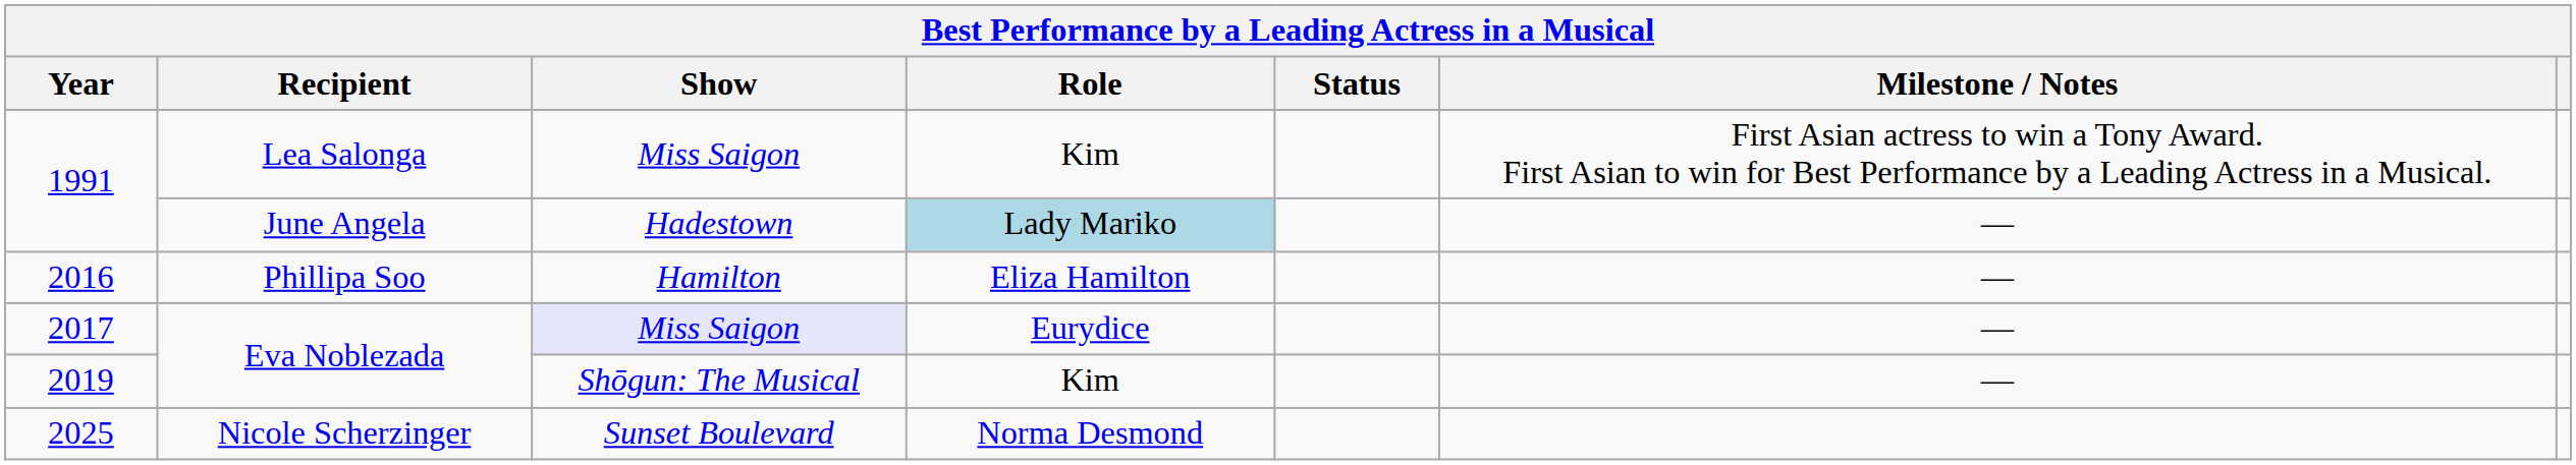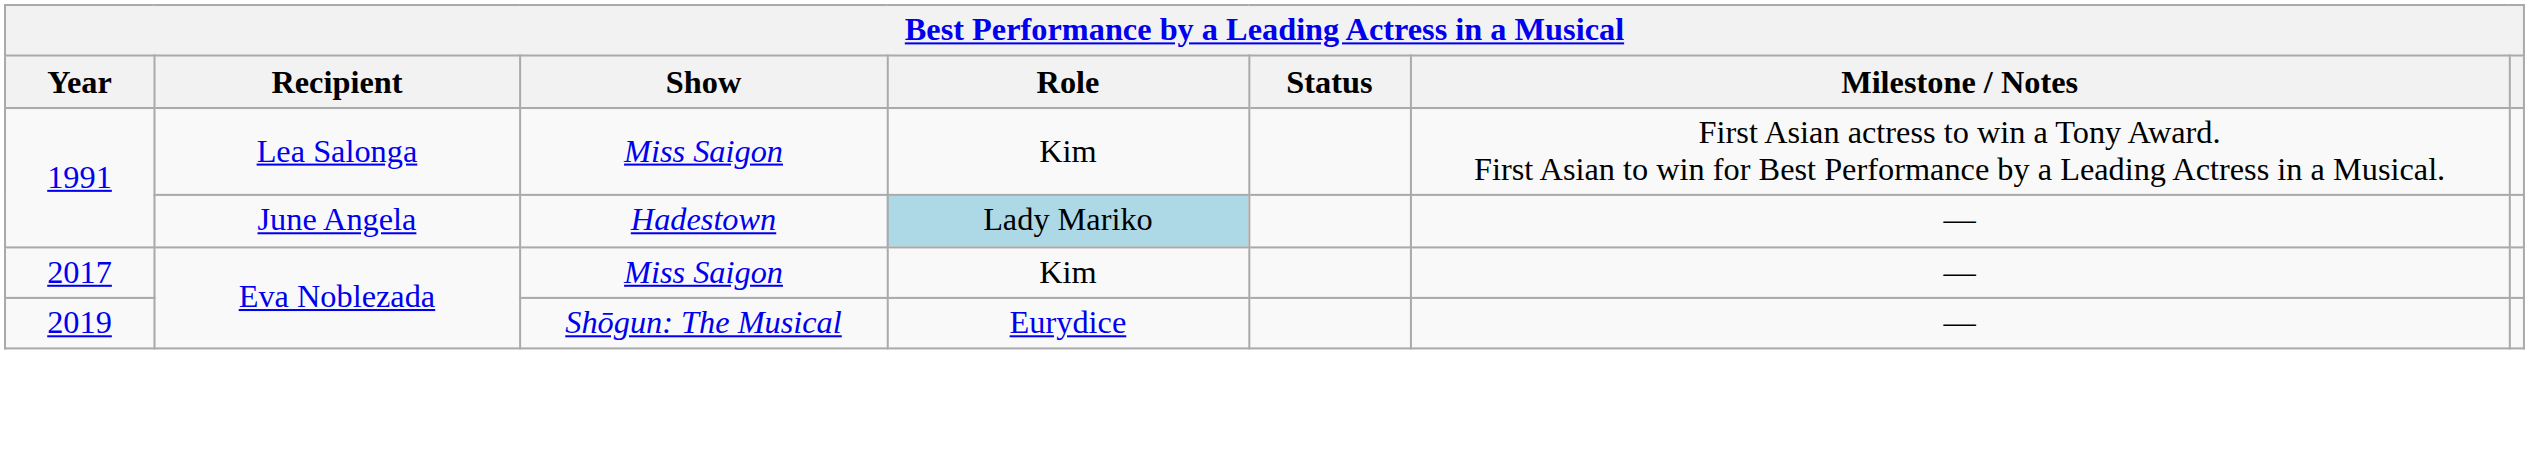- row: 2016 | Phillipa Soo | Hamilton | Eliza Hamilton | —
2017 | Show: lavender background -> no background
2017 | Role: Eurydice -> Kim
2019 | Role: Kim -> Eurydice
- row: 2025 | Nicole Scherzinger | Sunset Boulevard | Norma Desmond
